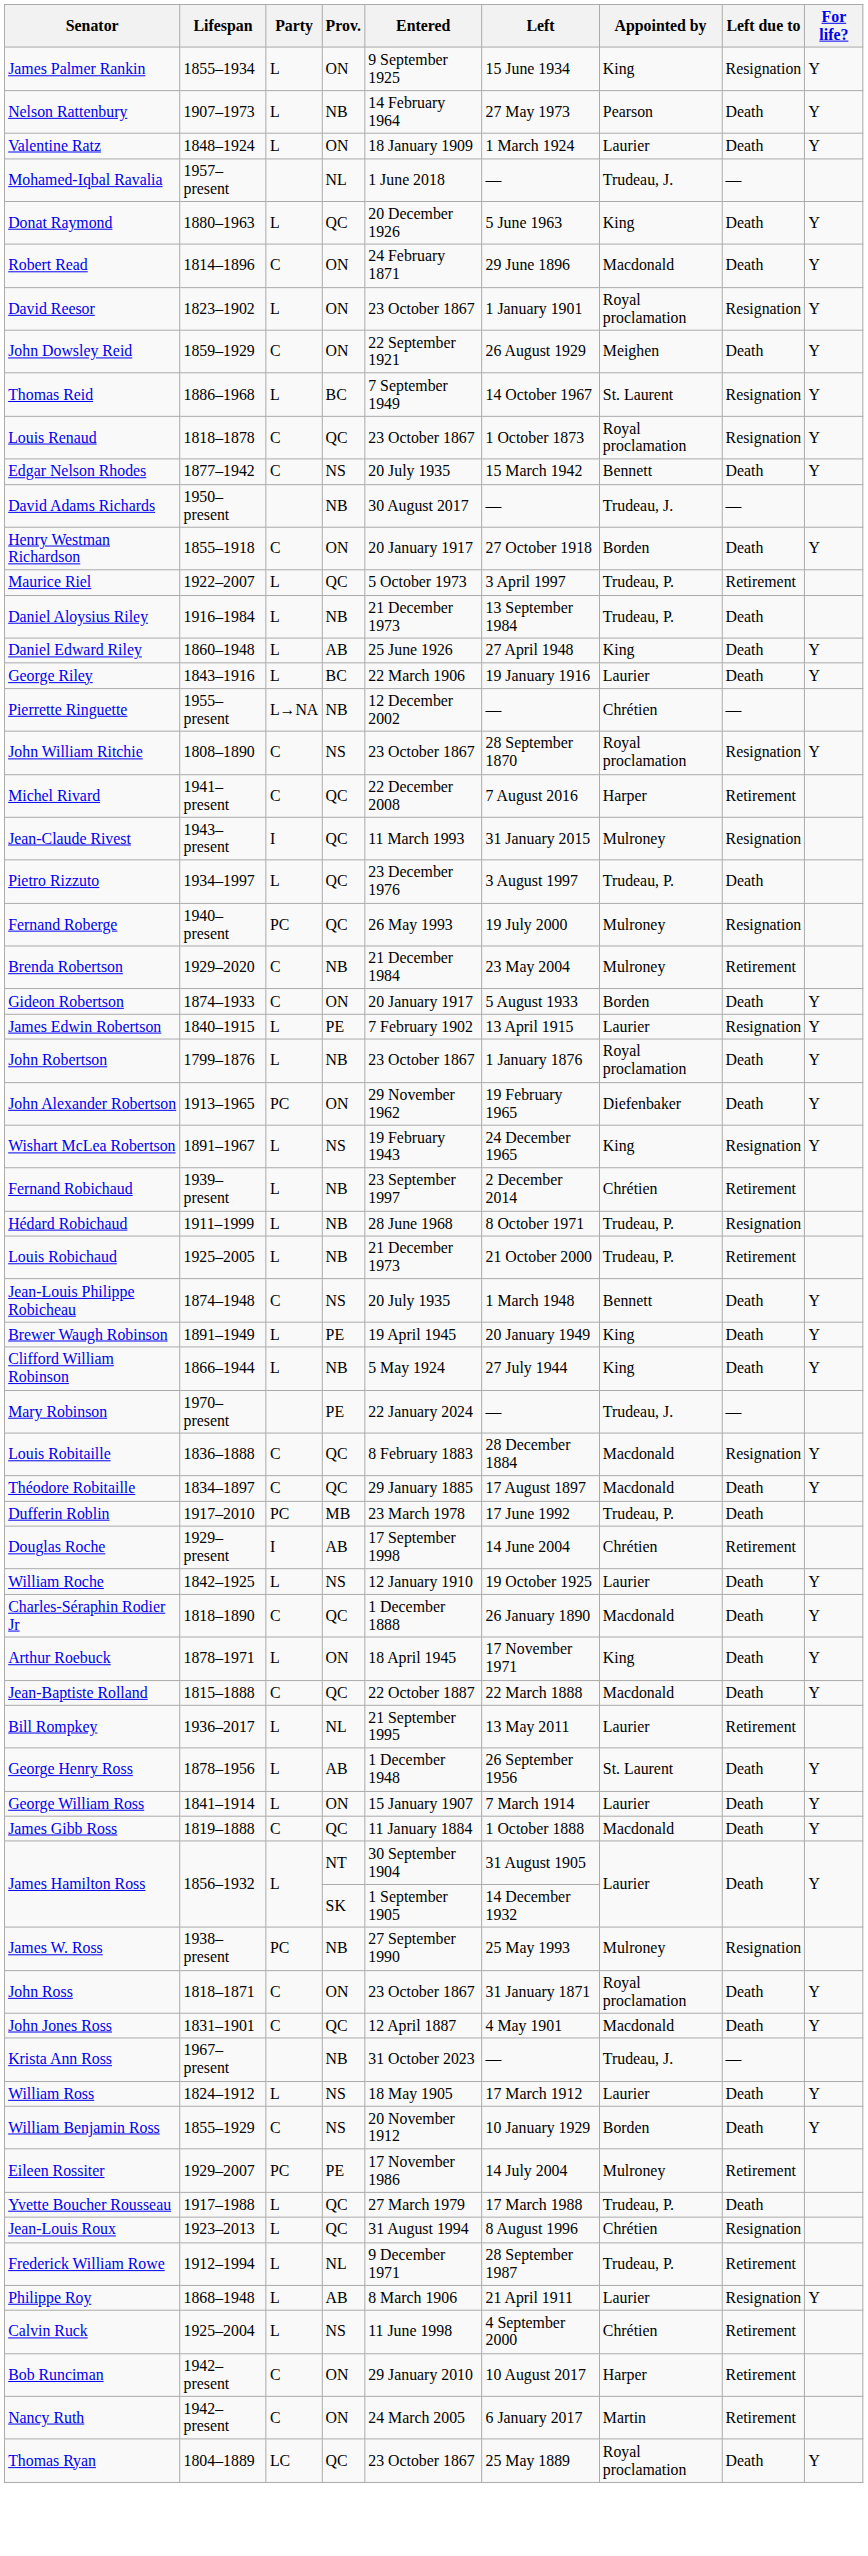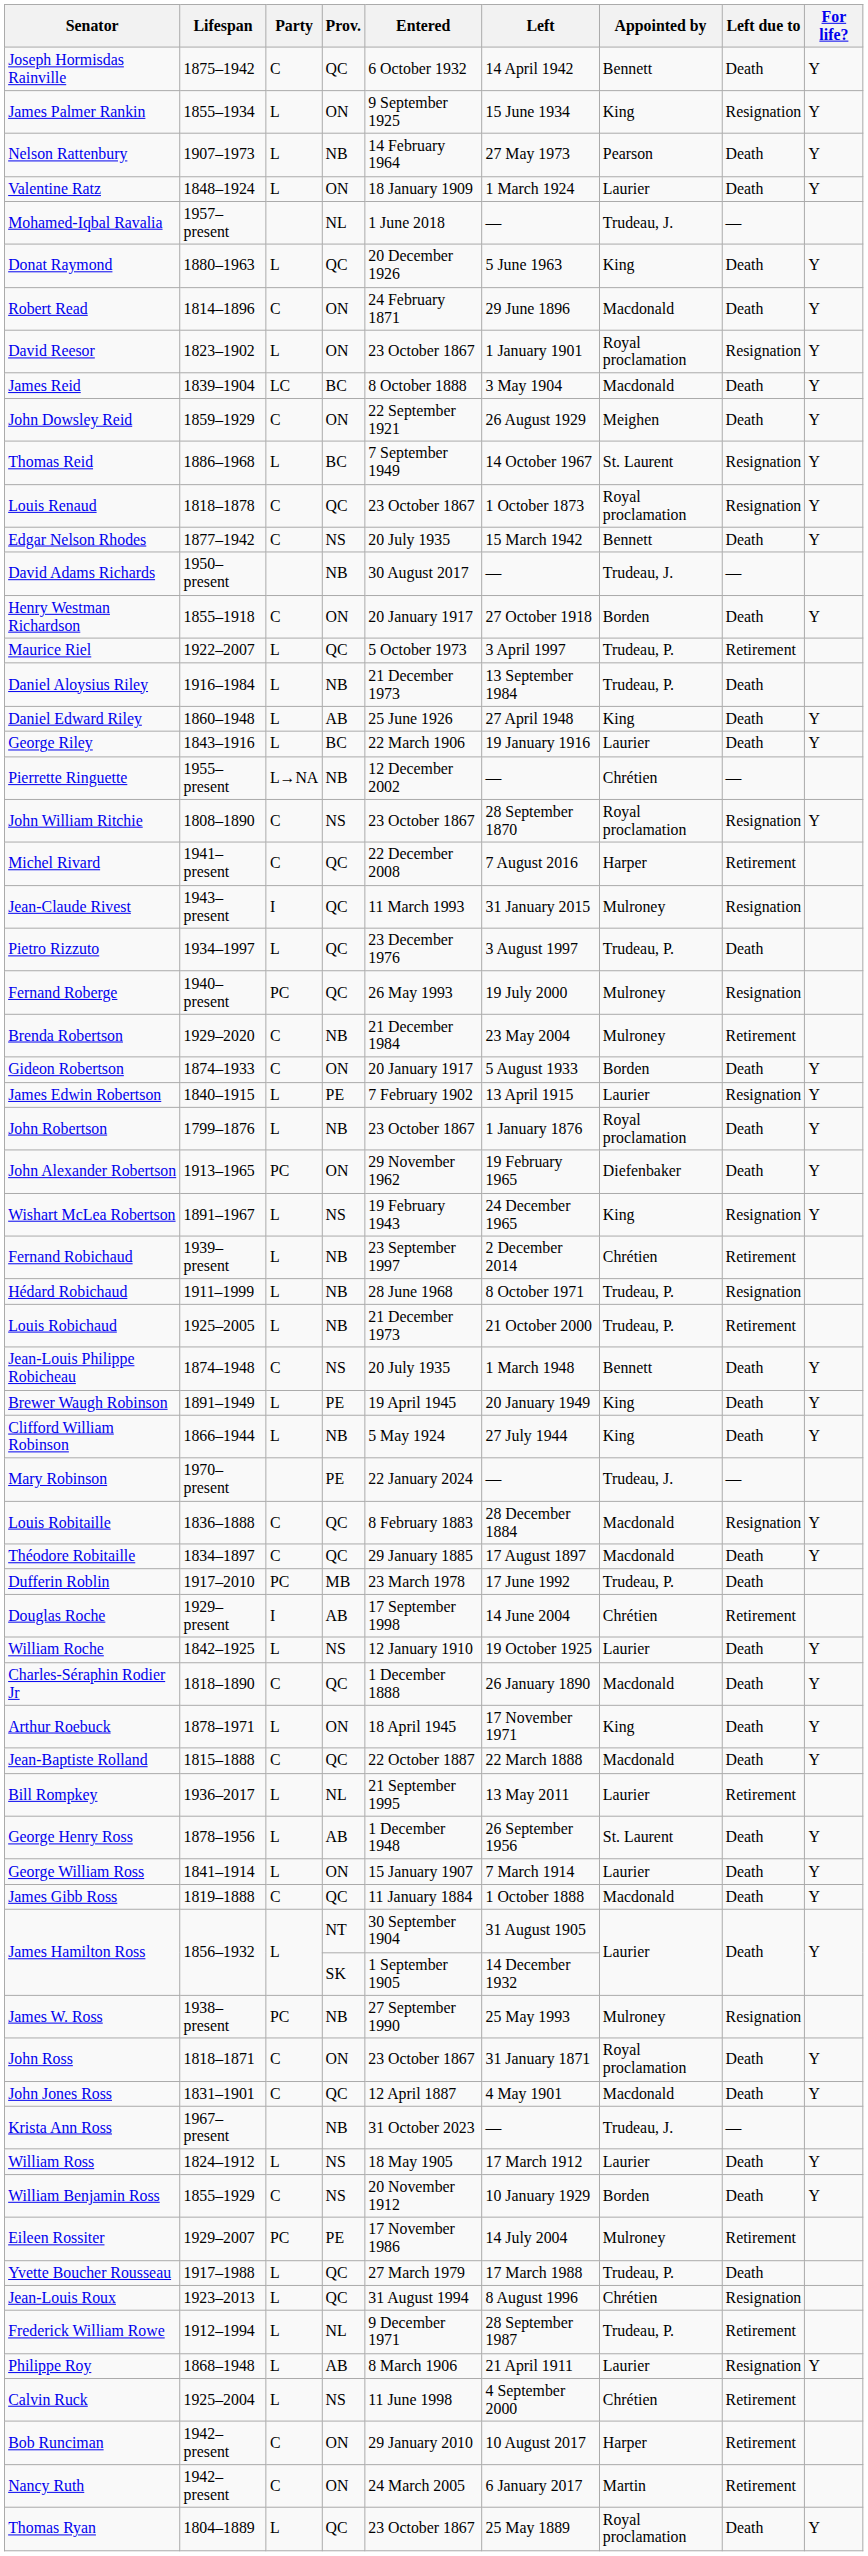+ row: Joseph Hormisdas Rainville | 1875–1942 | C | QC | 6 October 1932 | 14 April 1942 | Bennett | Death | Y
+ row: James Reid | 1839–1904 | LC | BC | 8 October 1888 | 3 May 1904 | Macdonald | Death | Y
Thomas Ryan | Party: LC -> L
